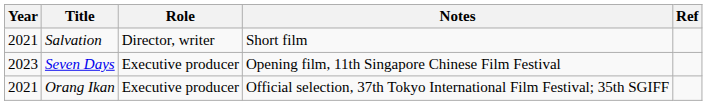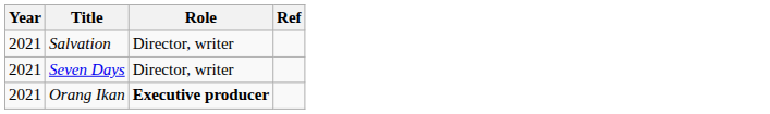- column: Notes | Short film | Opening film, 11th Singapore Chinese Film Festival | Official selection, 37th Tokyo International Film Festival; 35th SGIFF
Seven Days | Year: 2023 -> 2021
Seven Days | Role: Executive producer -> Director, writer
Orang Ikan | Role: normal -> bold
